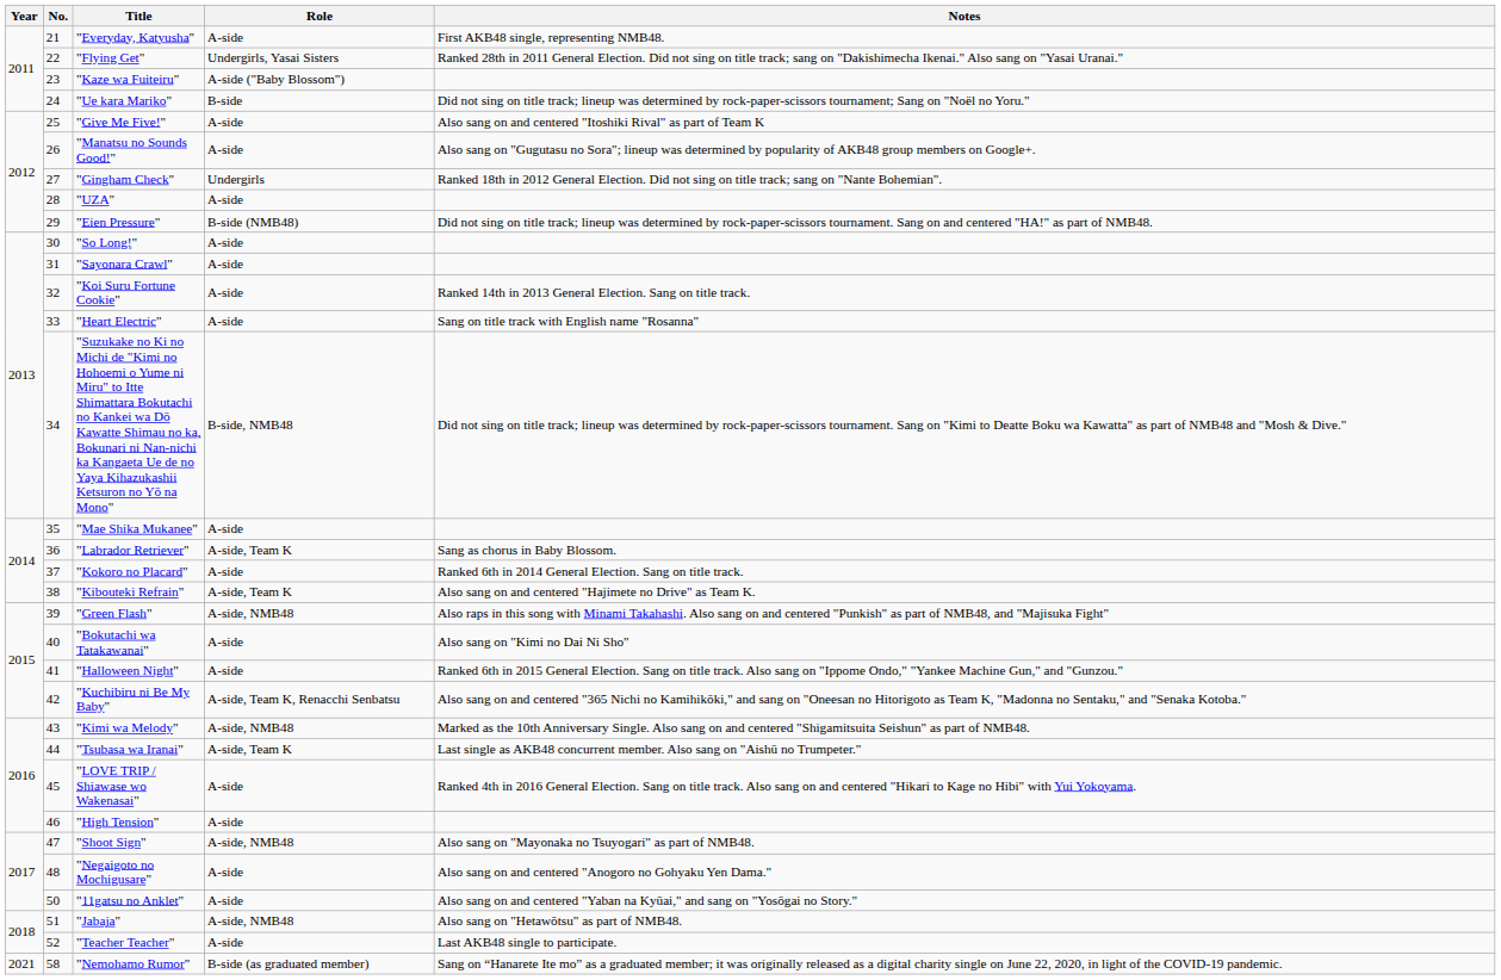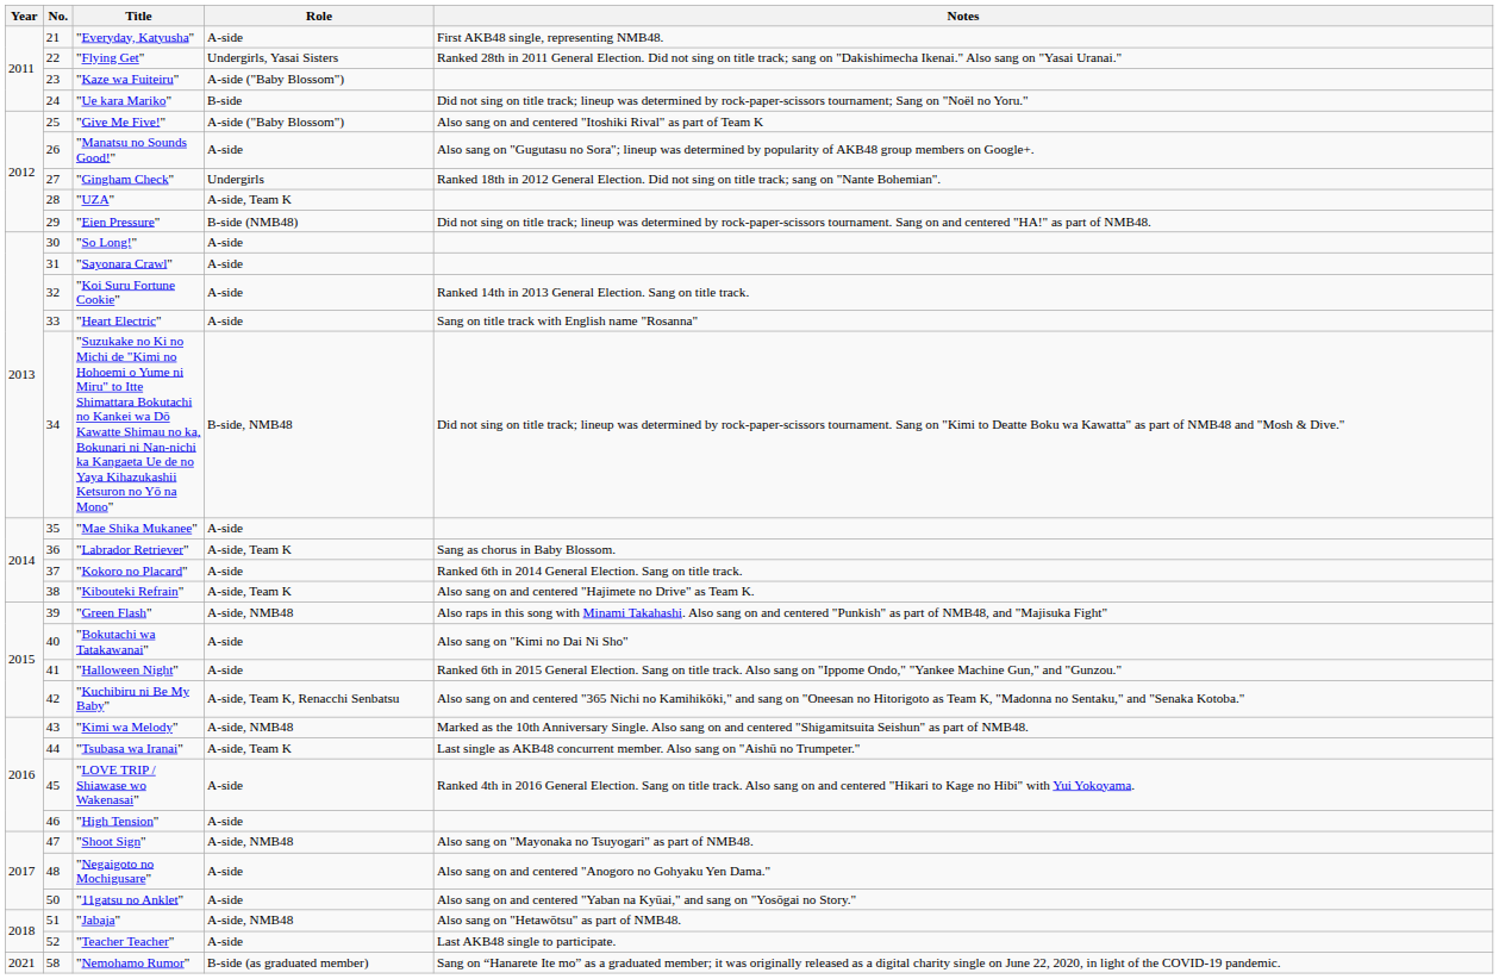"Give Me Five!" | Role: A-side -> A-side ("Baby Blossom")
"UZA" | Role: A-side -> A-side, Team K
